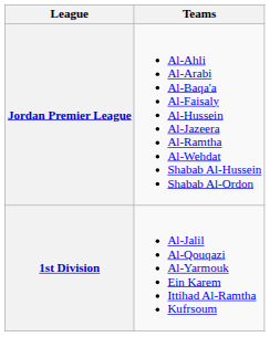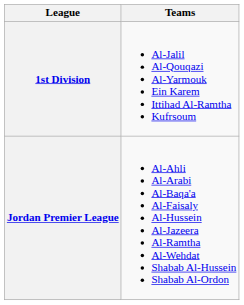rows swapped: Jordan Premier League <-> 1st Division
